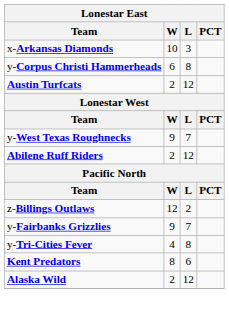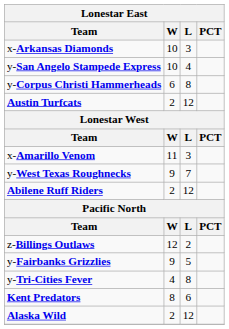+ row: y-San Angelo Stampede Express | 10 | 4
+ row: x-Amarillo Venom | 11 | 3
y-Fairbanks Grizzlies | L: 7 -> 5
